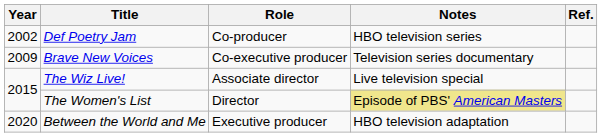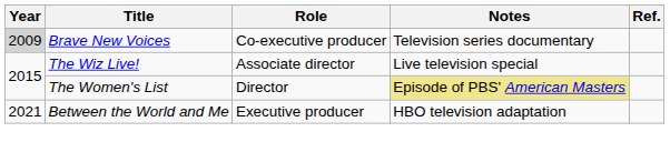- row: 2002 | Def Poetry Jam | Co-producer | HBO television series
Brave New Voices | Year: no background -> lightgrey background
Between the World and Me | Year: 2020 -> 2021
